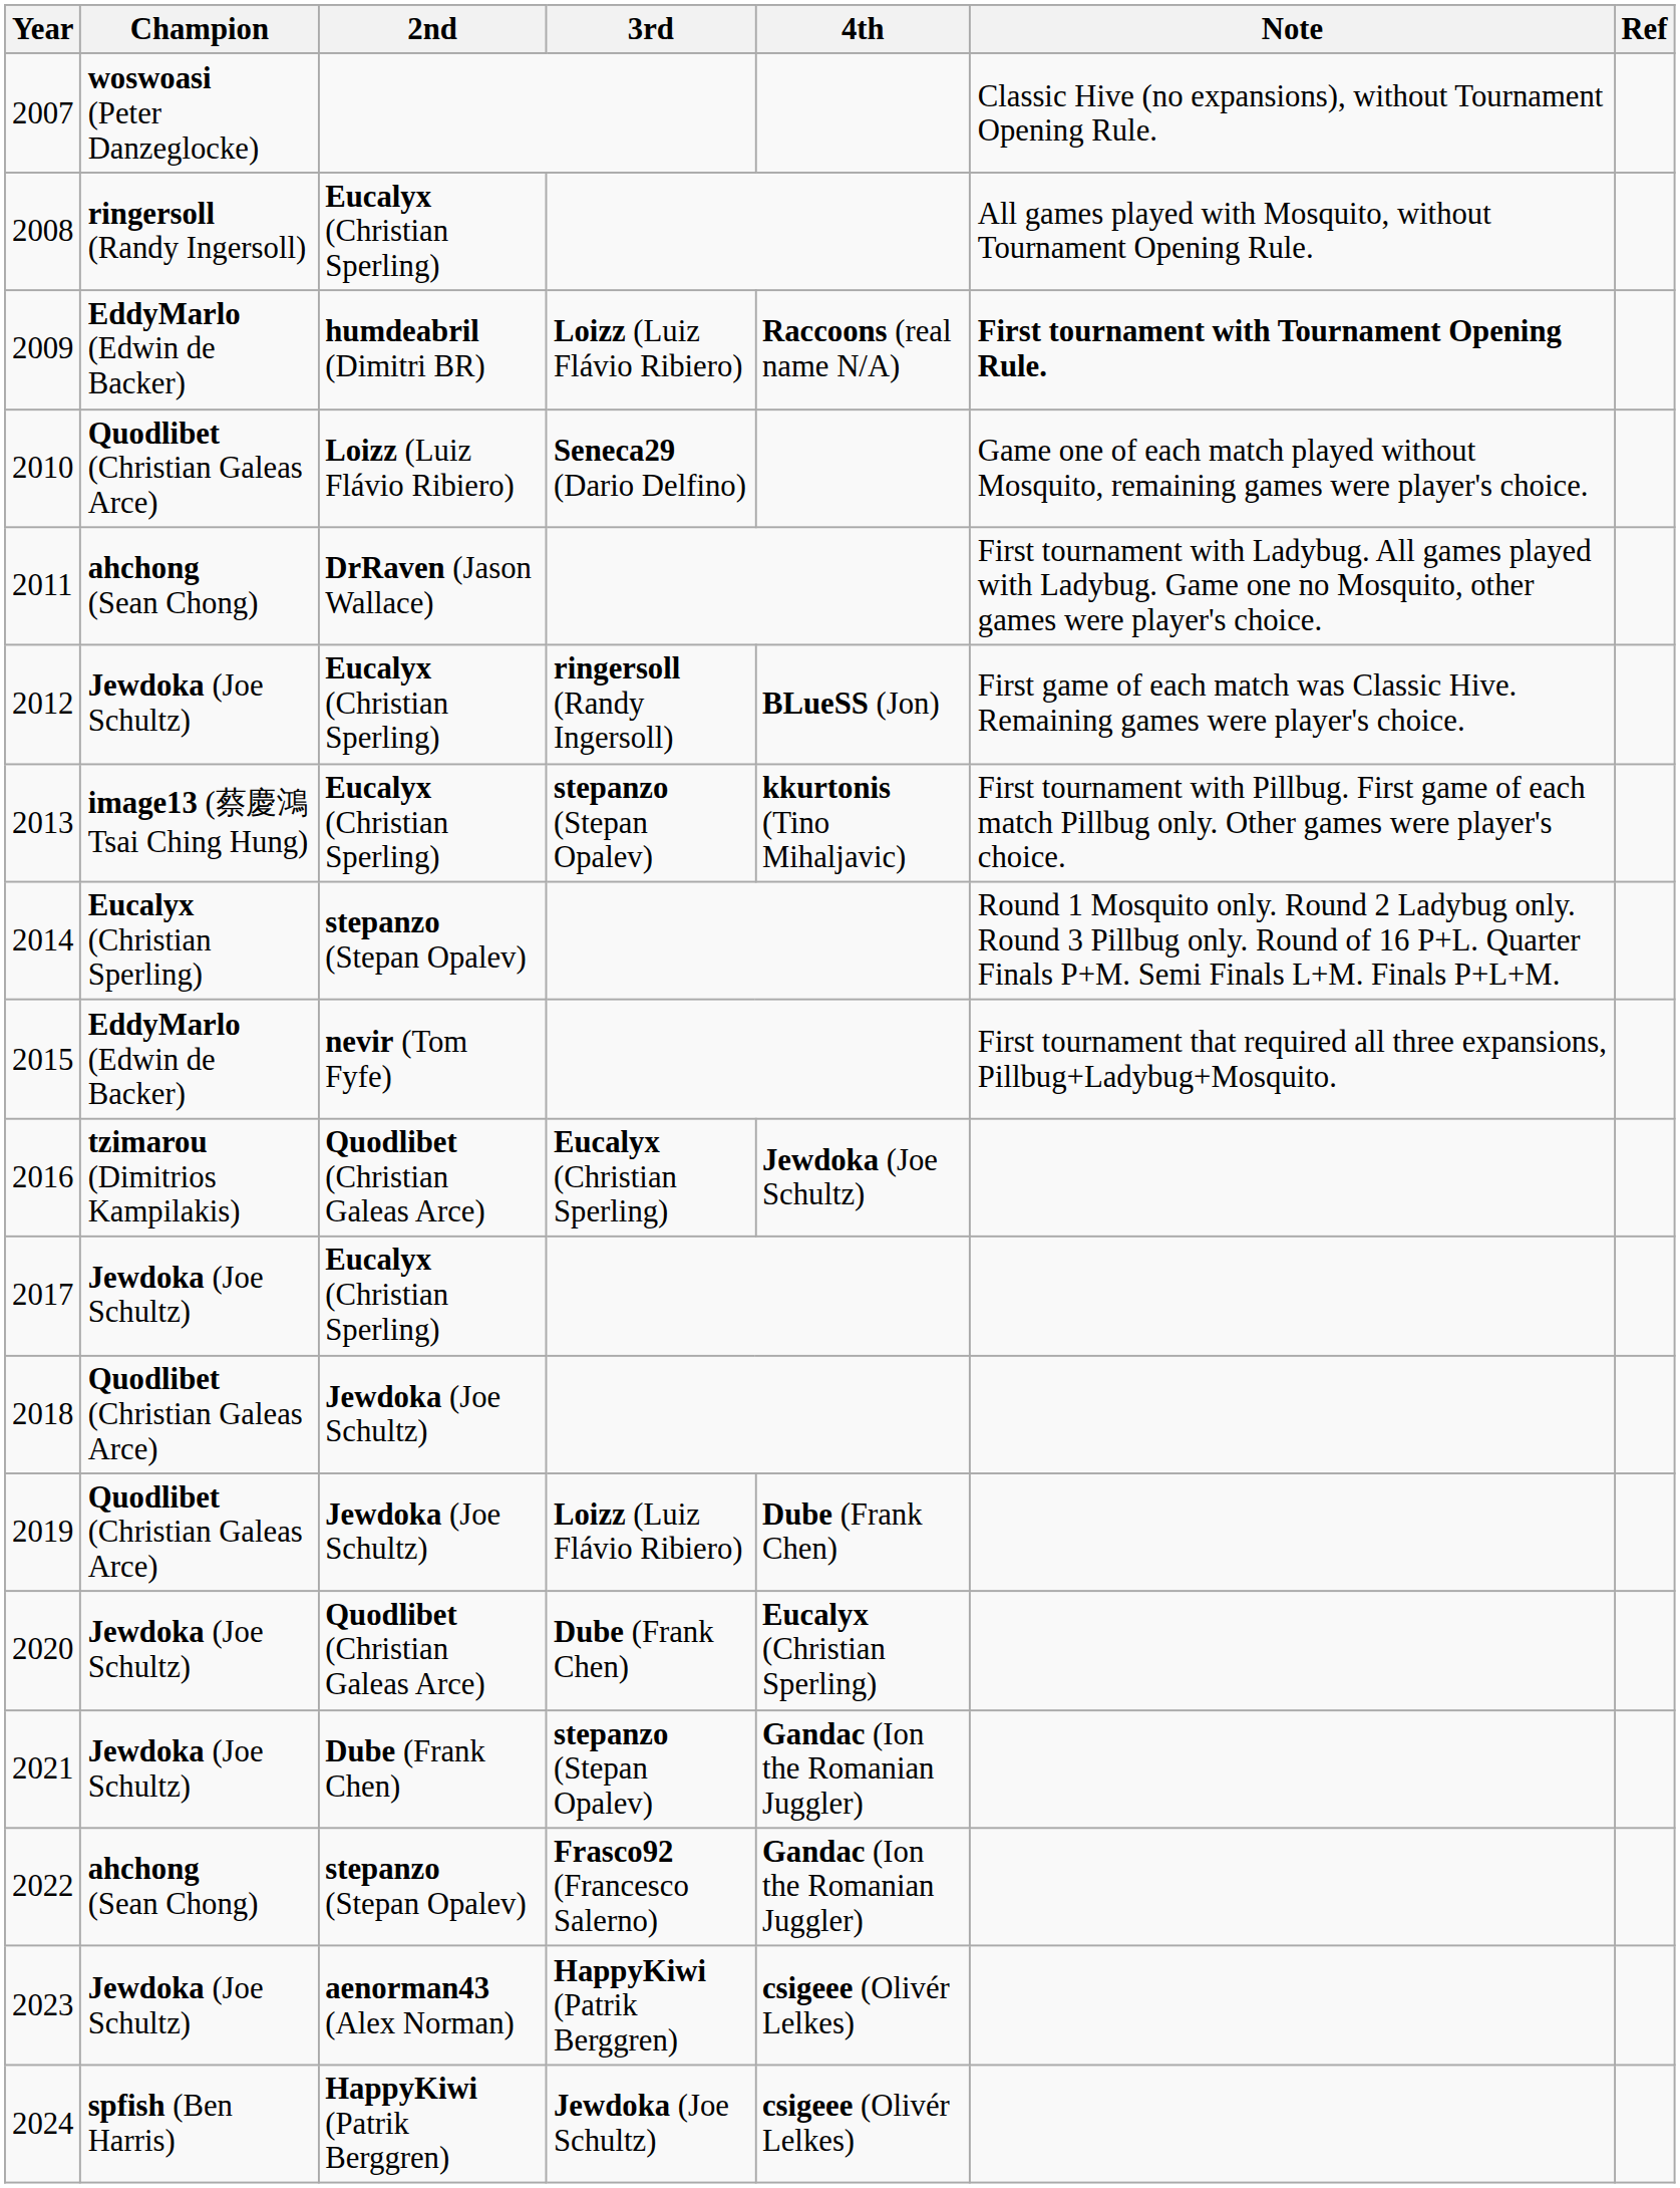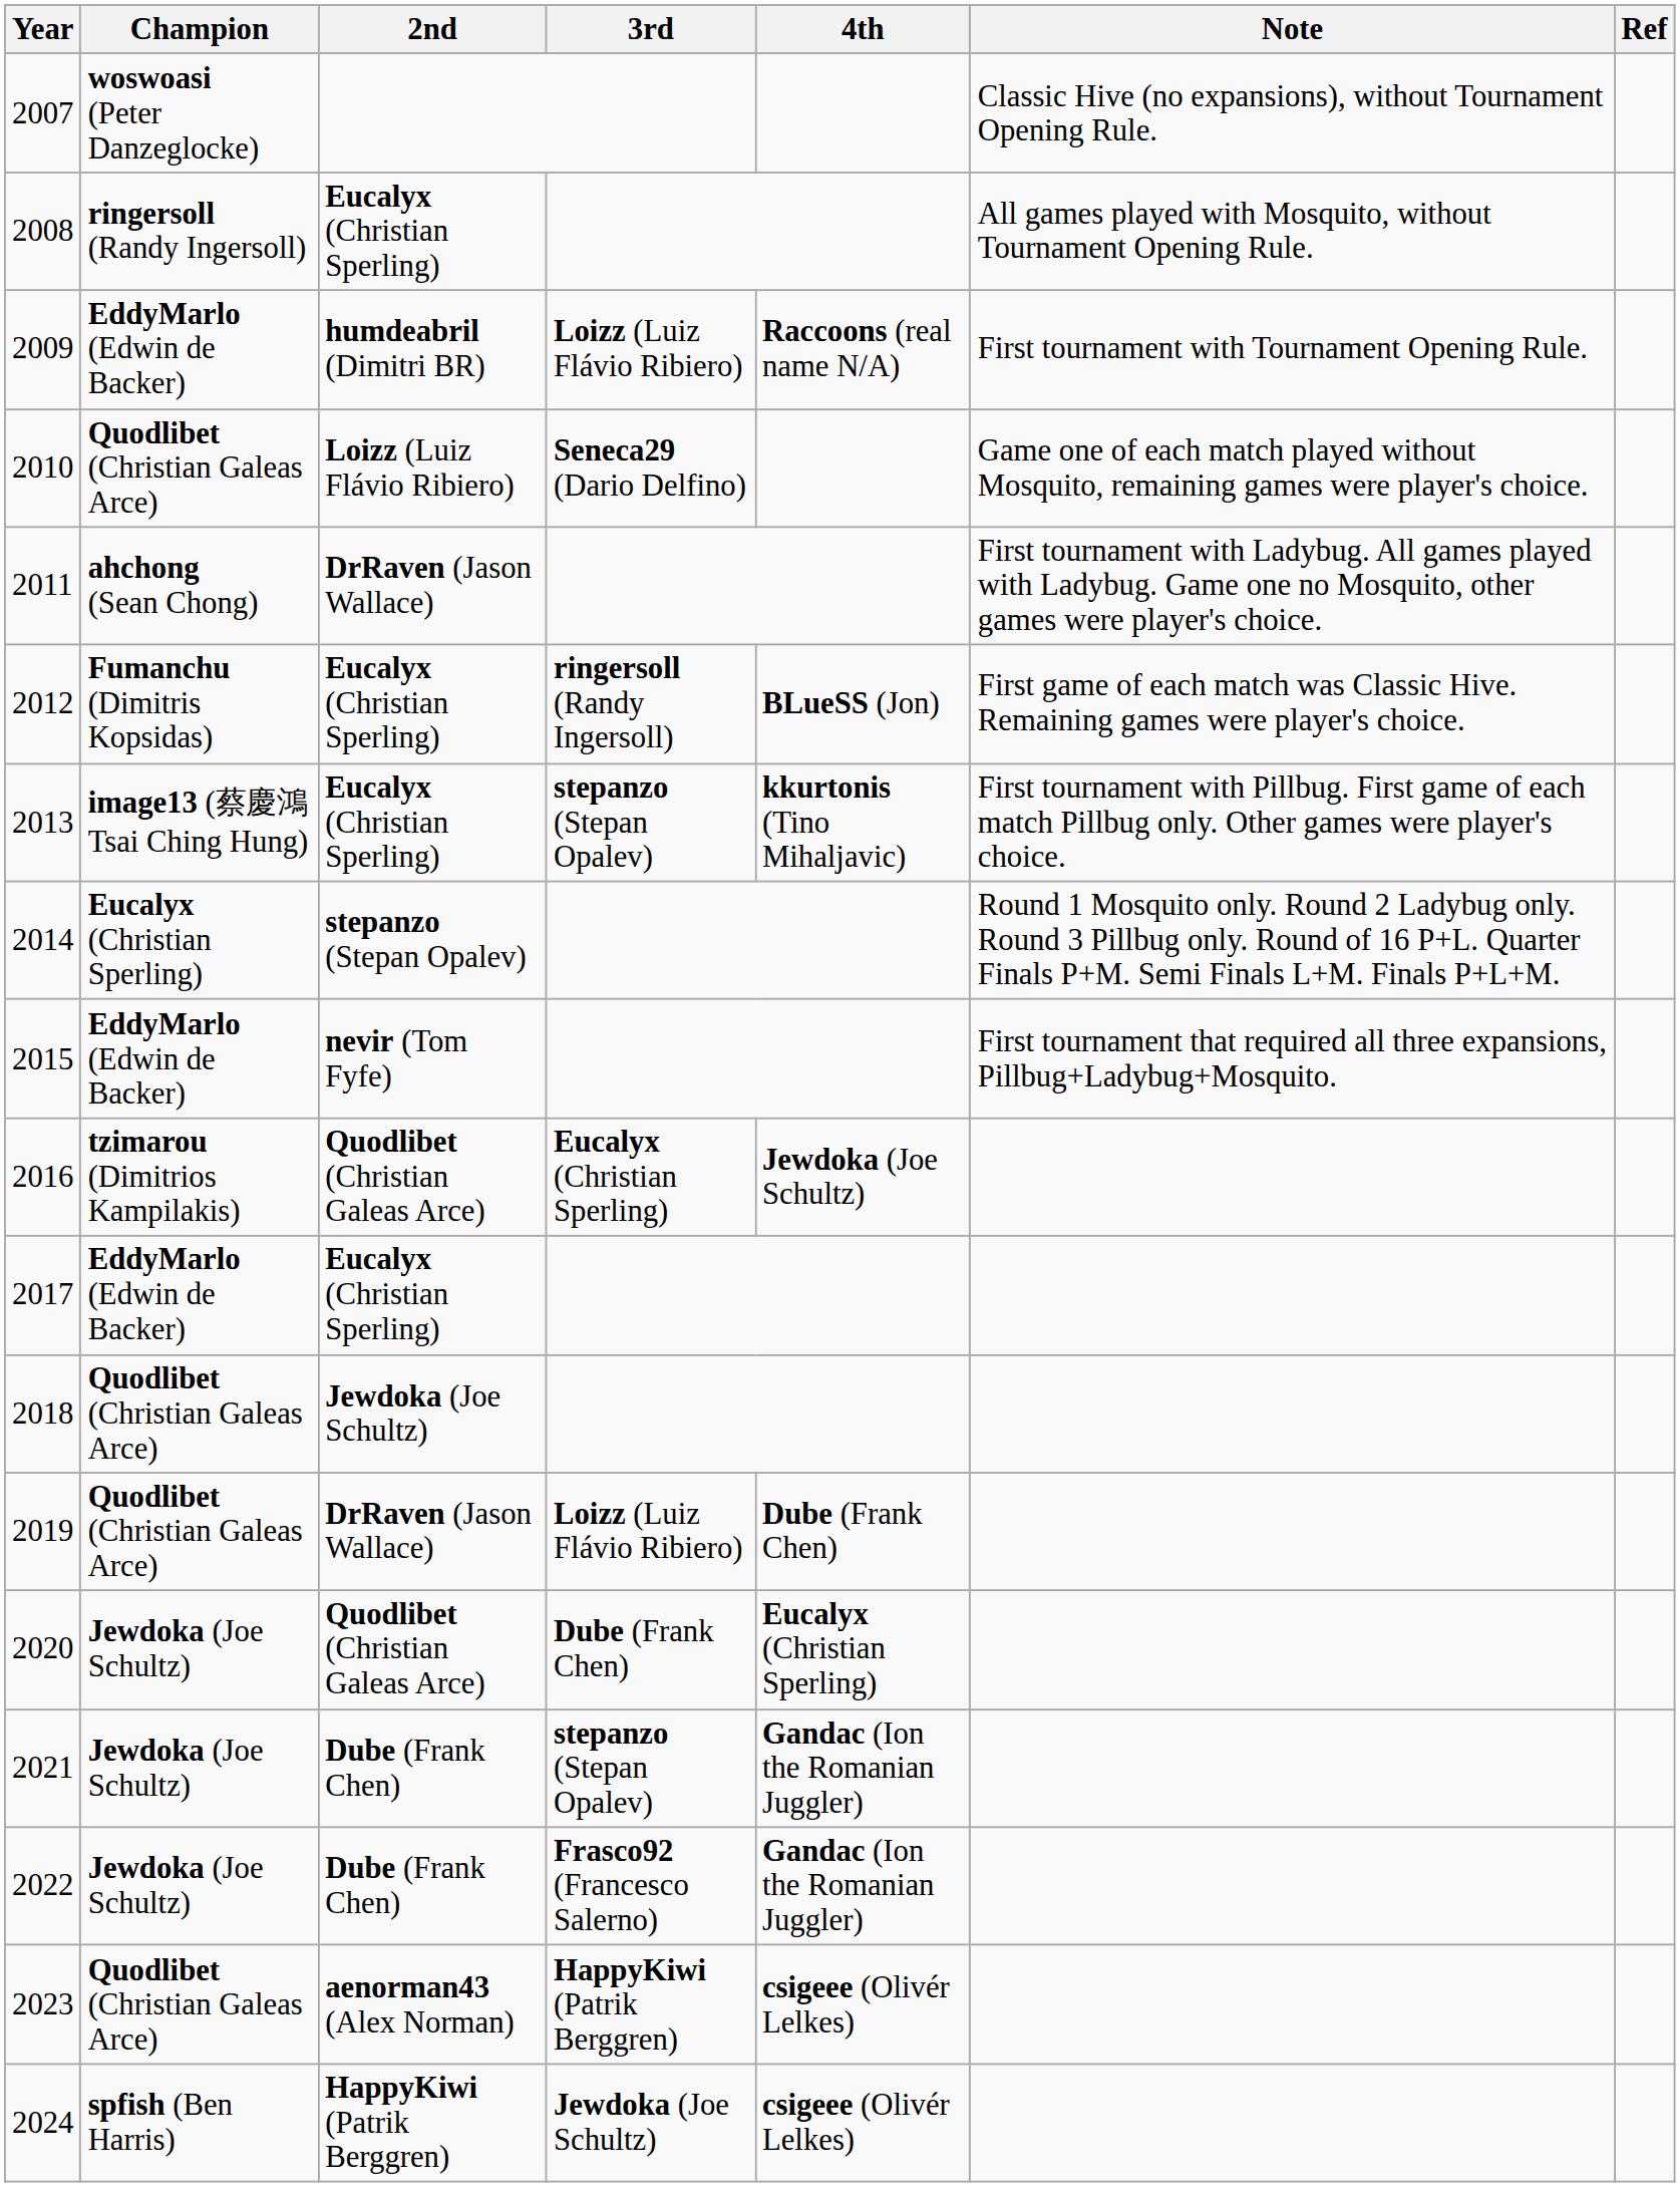2009 | Note: bold -> normal
2012 | Champion: Jewdoka (Joe Schultz) -> Fumanchu (Dimitris Kopsidas)
2017 | Champion: Jewdoka (Joe Schultz) -> EddyMarlo (Edwin de Backer)
2019 | 2nd: Jewdoka (Joe Schultz) -> DrRaven (Jason Wallace)
2022 | Champion: ahchong (Sean Chong) -> Jewdoka (Joe Schultz)
2022 | 2nd: stepanzo (Stepan Opalev) -> Dube (Frank Chen)
2023 | Champion: Jewdoka (Joe Schultz) -> Quodlibet (Christian Galeas Arce)
